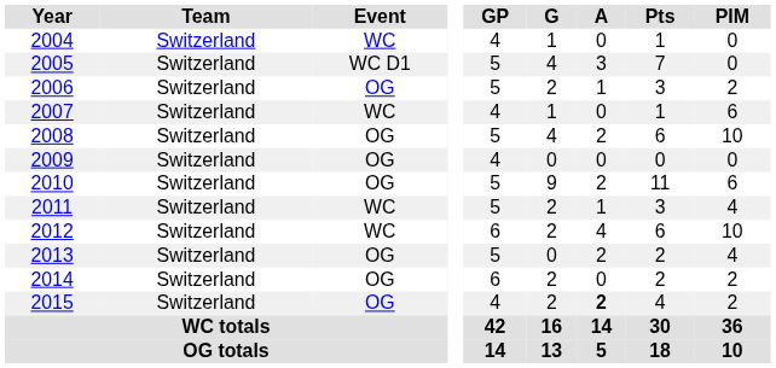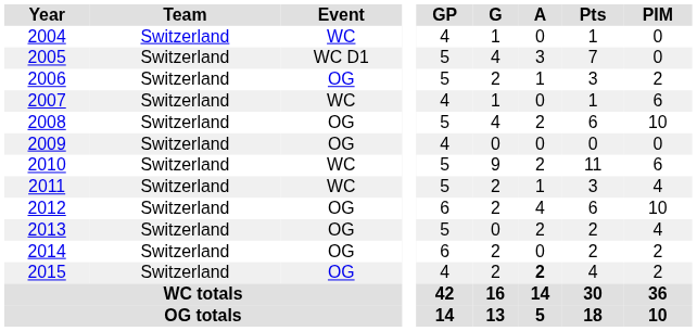2010 | Event: OG -> WC
2012 | Event: WC -> OG
